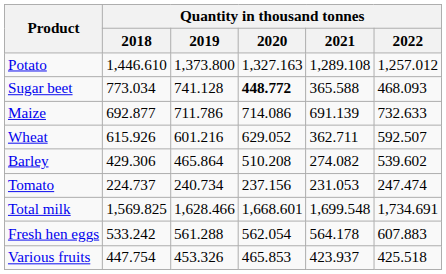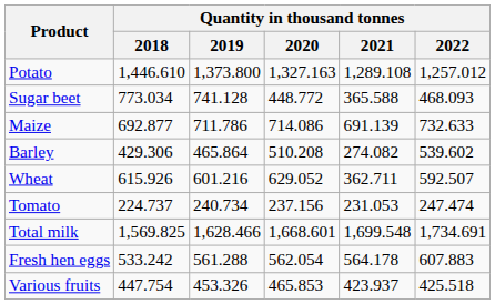Sugar beet | Quantity in thousand tonnes / 2020: bold -> normal
rows swapped: Wheat <-> Barley
